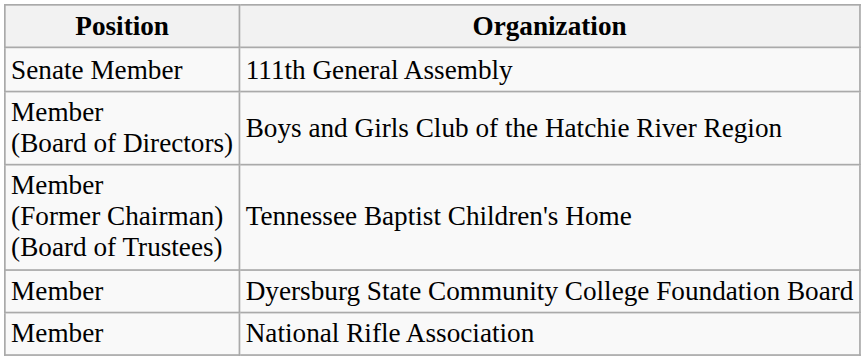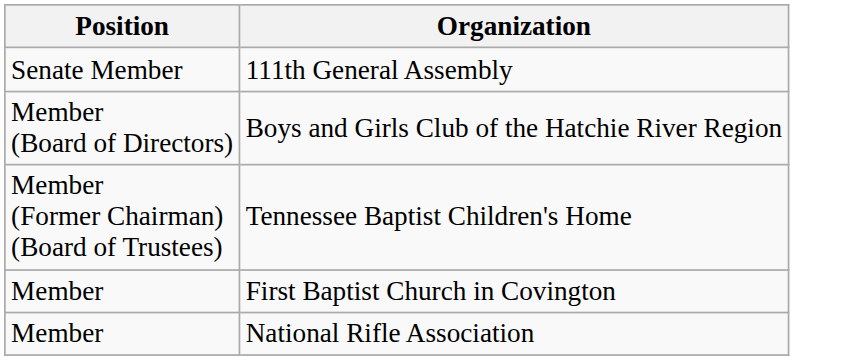- row: Member | Dyersburg State Community College Foundation Board
+ row: Member | First Baptist Church in Covington
